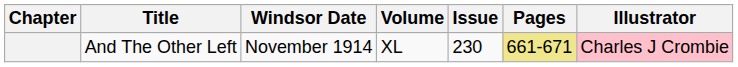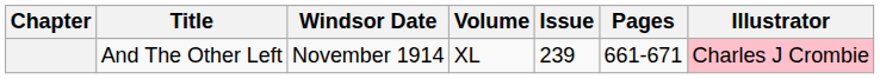And The Other Left | Issue: 230 -> 239
And The Other Left | Pages: khaki background -> no background
